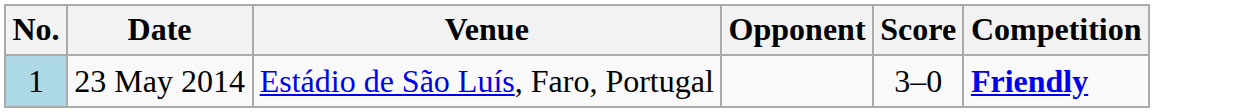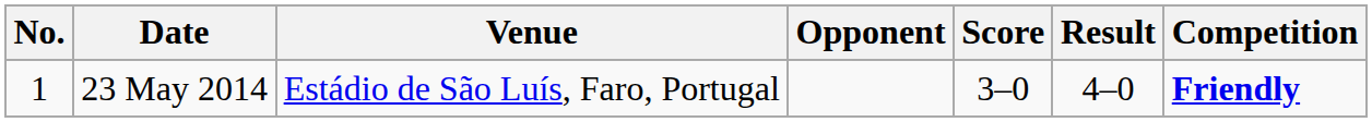+ column: Result | 4–0
23 May 2014 | No.: lightblue background -> no background
